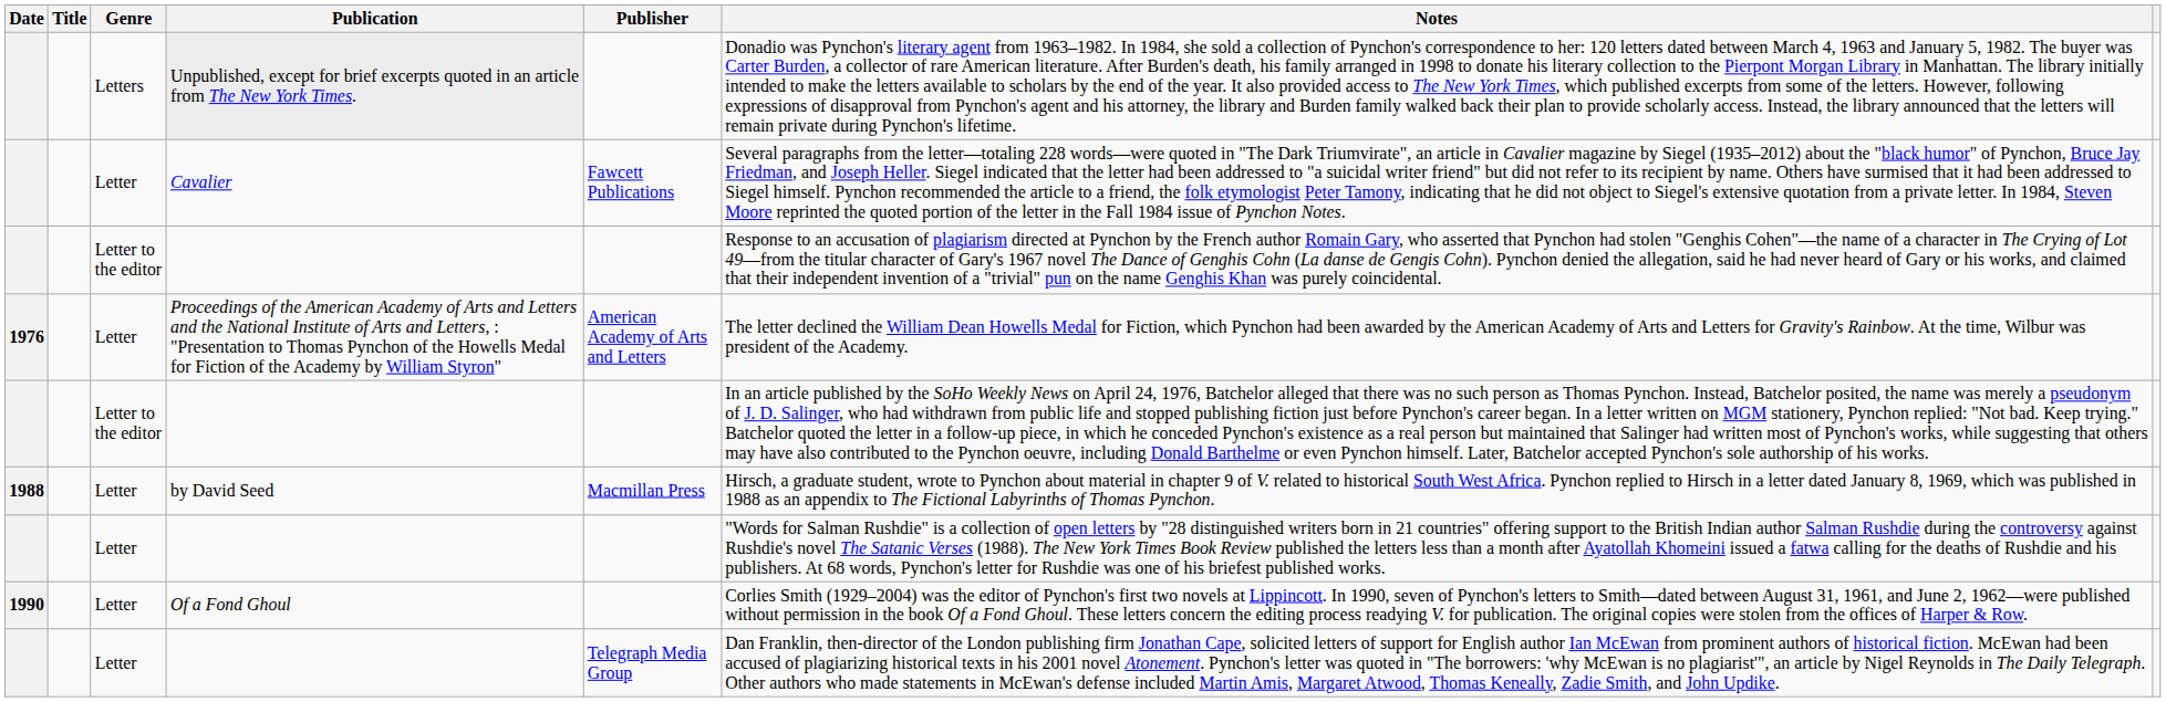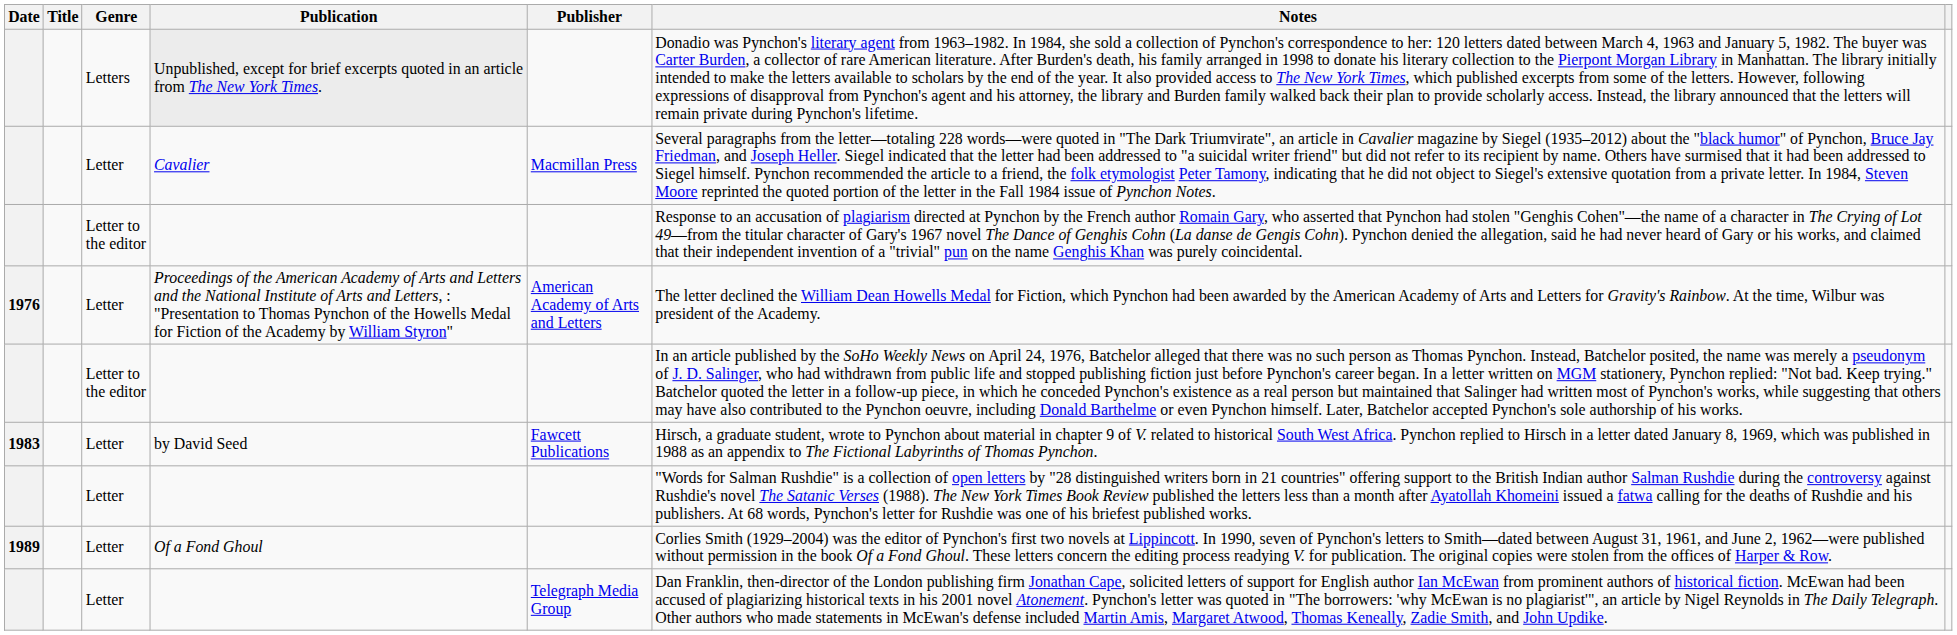Cavalier | Publisher: Fawcett Publications -> Macmillan Press
by David Seed | Date: 1988 -> 1983
by David Seed | Publisher: Macmillan Press -> Fawcett Publications
Of a Fond Ghoul | Date: 1990 -> 1989
